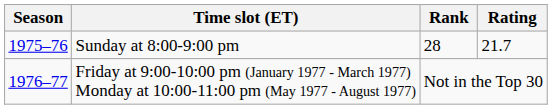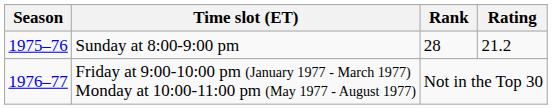Sunday at 8:00-9:00 pm | Rating: 21.7 -> 21.2
